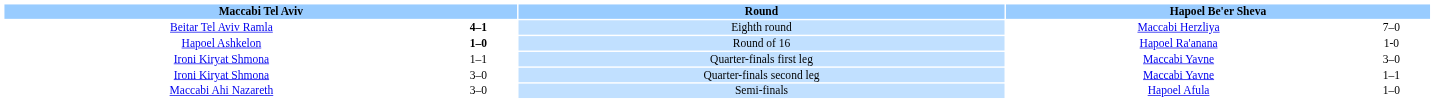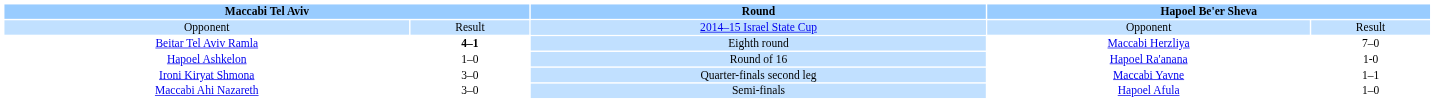+ row: Opponent | Result | 2014–15 Israel State Cup | Opponent | Result
Round of 16 | column 2: bold -> normal
- row: Ironi Kiryat Shmona | 1–1 | Quarter-finals first leg | Maccabi Yavne | 3–0
